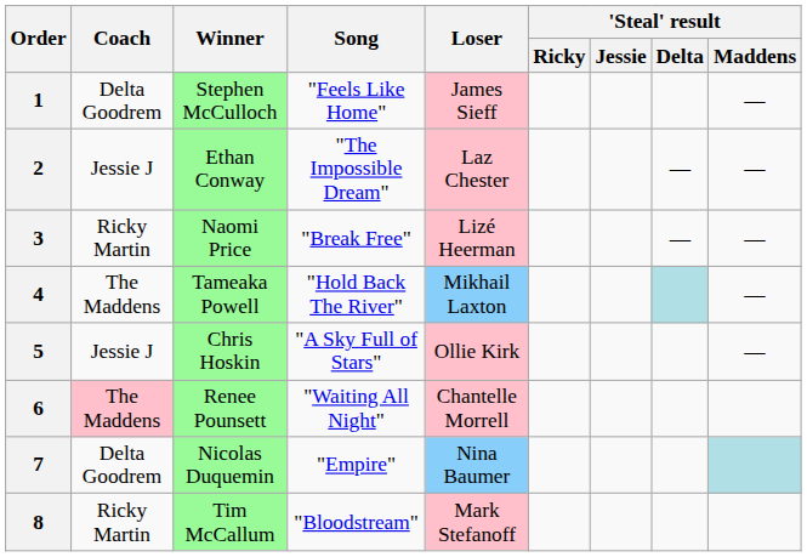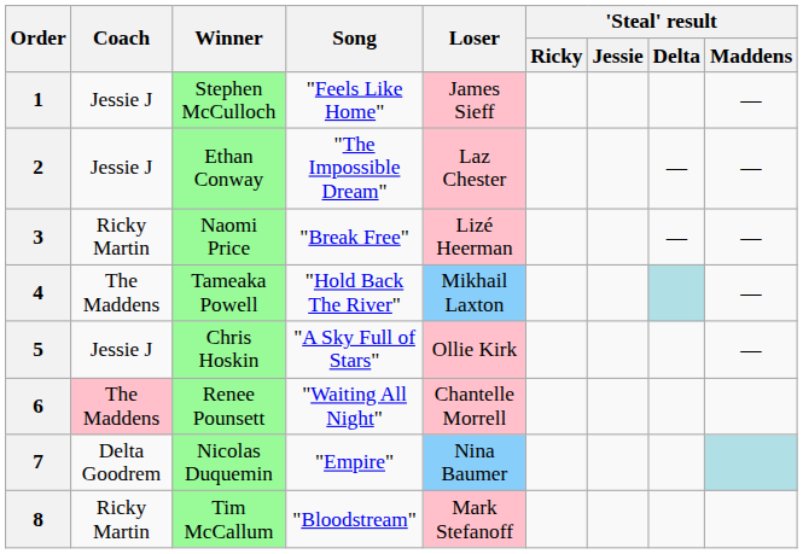1 | Coach: Delta Goodrem -> Jessie J
